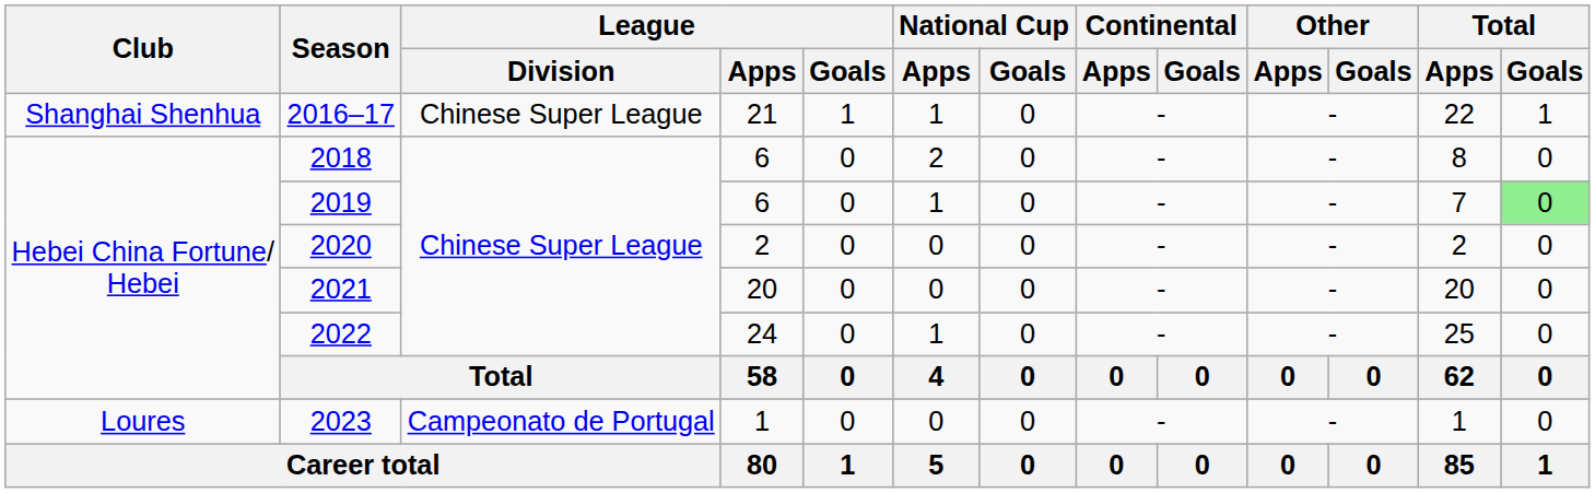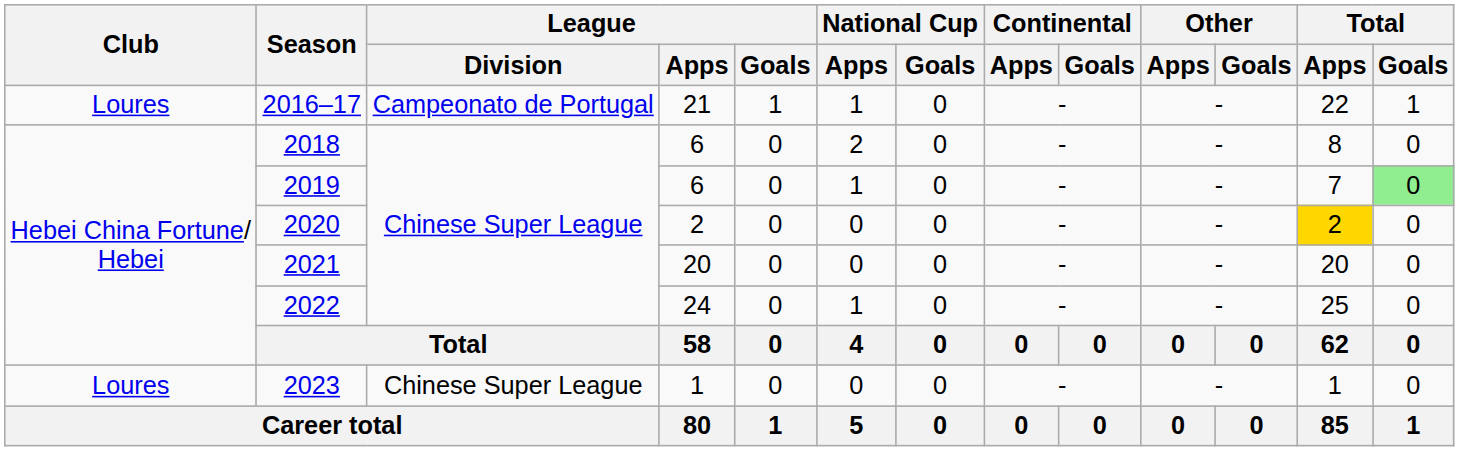2016–17 | Club: Shanghai Shenhua -> Loures
2016–17 | League / Division: Chinese Super League -> Campeonato de Portugal
2020 | Total / Apps: no background -> gold background
2023 | League / Division: Campeonato de Portugal -> Chinese Super League
